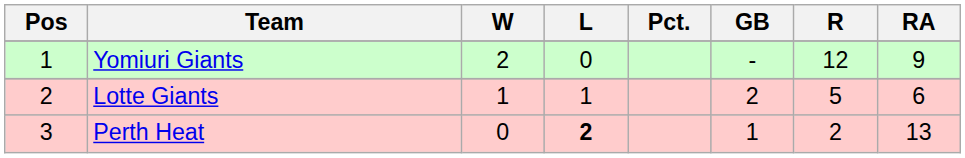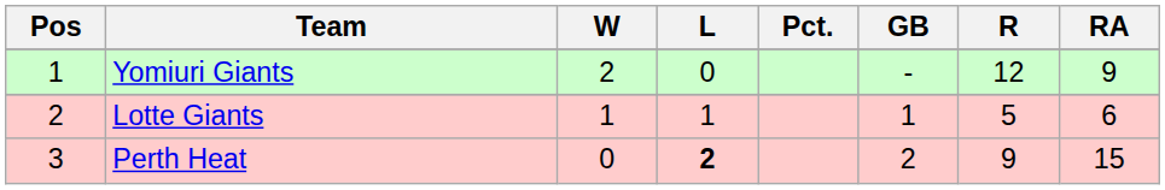Lotte Giants | GB: 2 -> 1
Perth Heat | GB: 1 -> 2
Perth Heat | R: 2 -> 9
Perth Heat | RA: 13 -> 15
